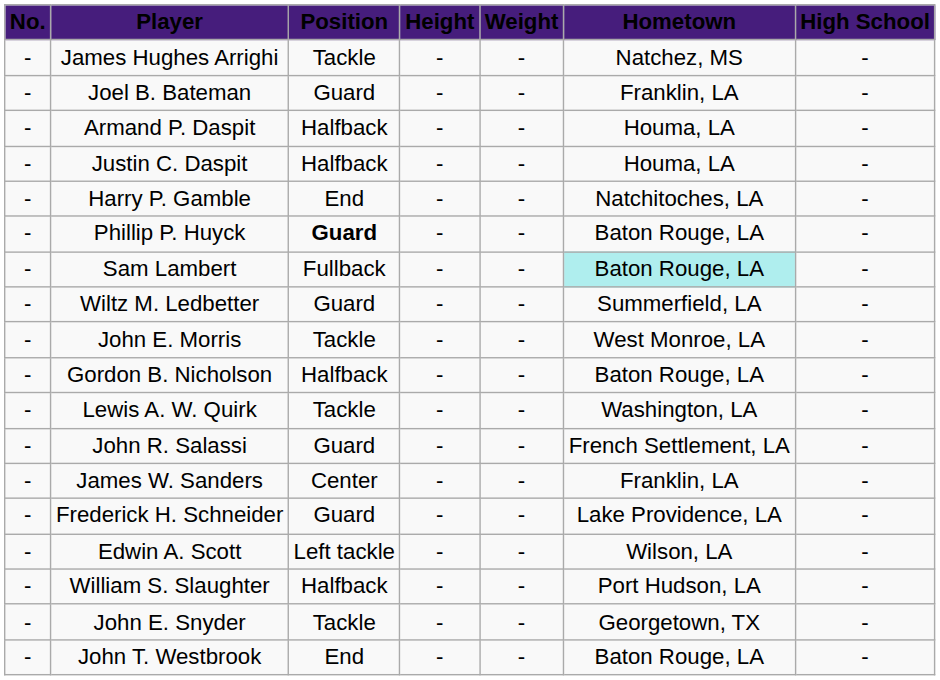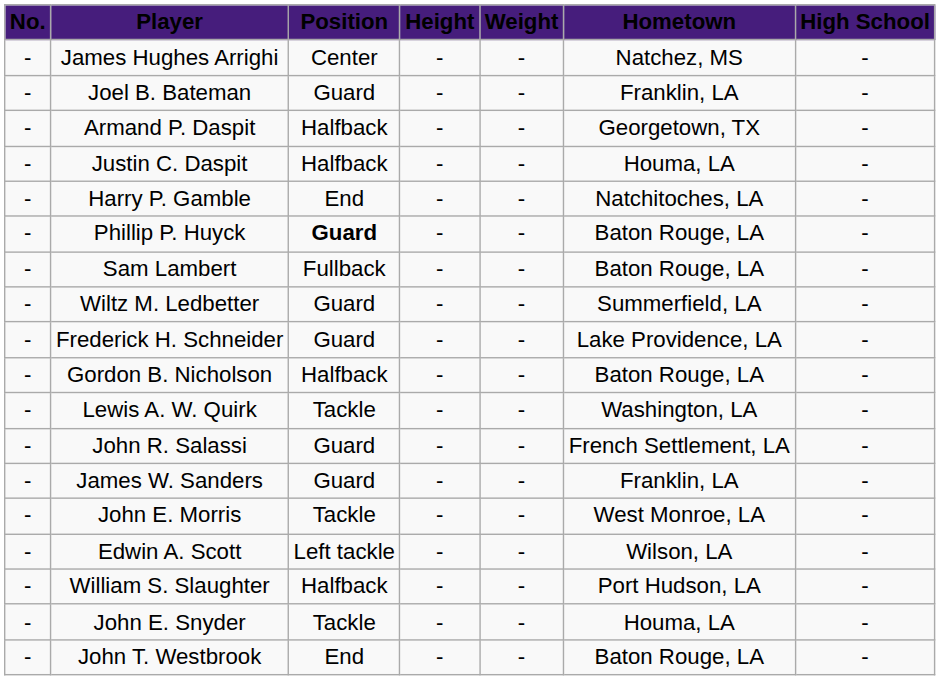James Hughes Arrighi | Position: Tackle -> Center
Armand P. Daspit | Hometown: Houma, LA -> Georgetown, TX
Sam Lambert | Hometown: paleturquoise background -> no background
rows swapped: John E. Morris <-> Frederick H. Schneider
James W. Sanders | Position: Center -> Guard
John E. Snyder | Hometown: Georgetown, TX -> Houma, LA
